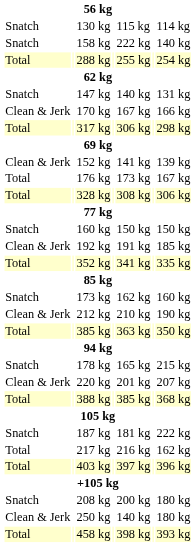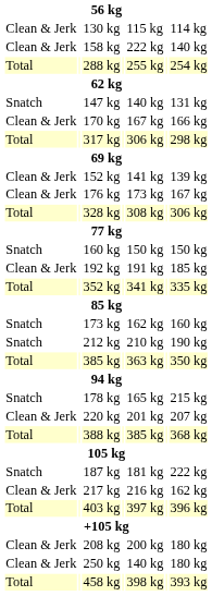130 kg | column 1: Snatch -> Clean & Jerk
158 kg | column 1: Snatch -> Clean & Jerk
176 kg | column 1: Total -> Clean & Jerk
212 kg | column 1: Clean & Jerk -> Snatch
217 kg | column 1: Total -> Clean & Jerk
208 kg | column 1: Snatch -> Clean & Jerk
